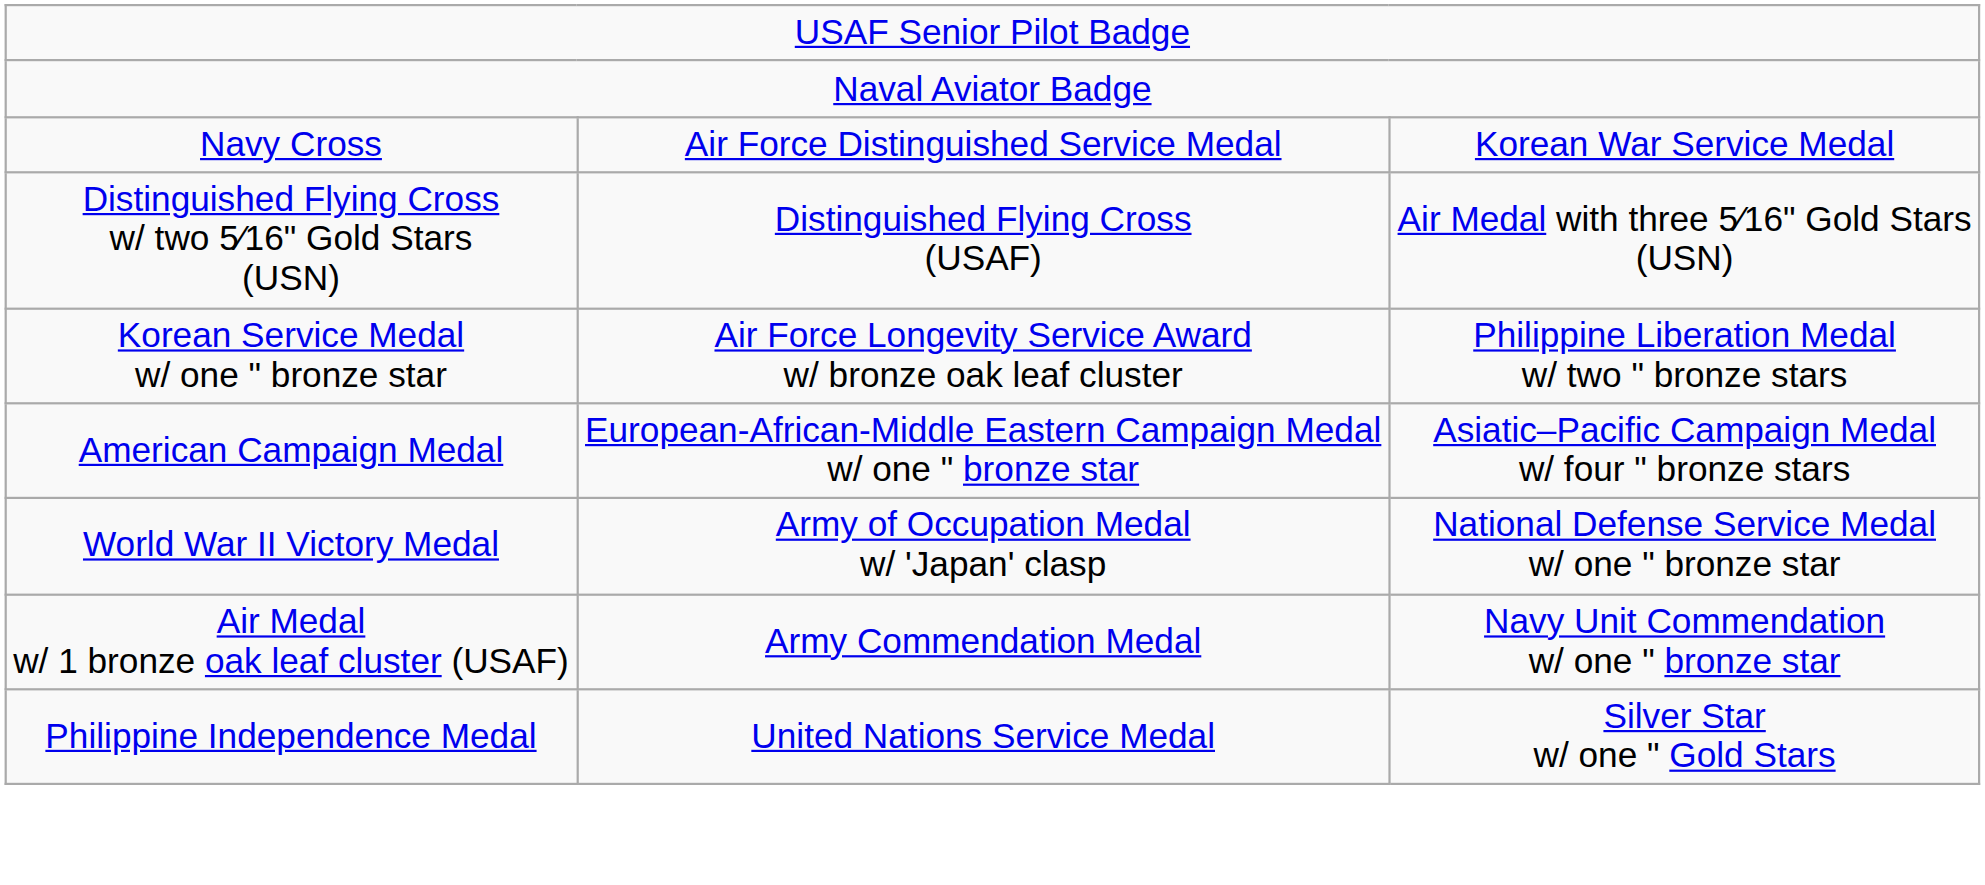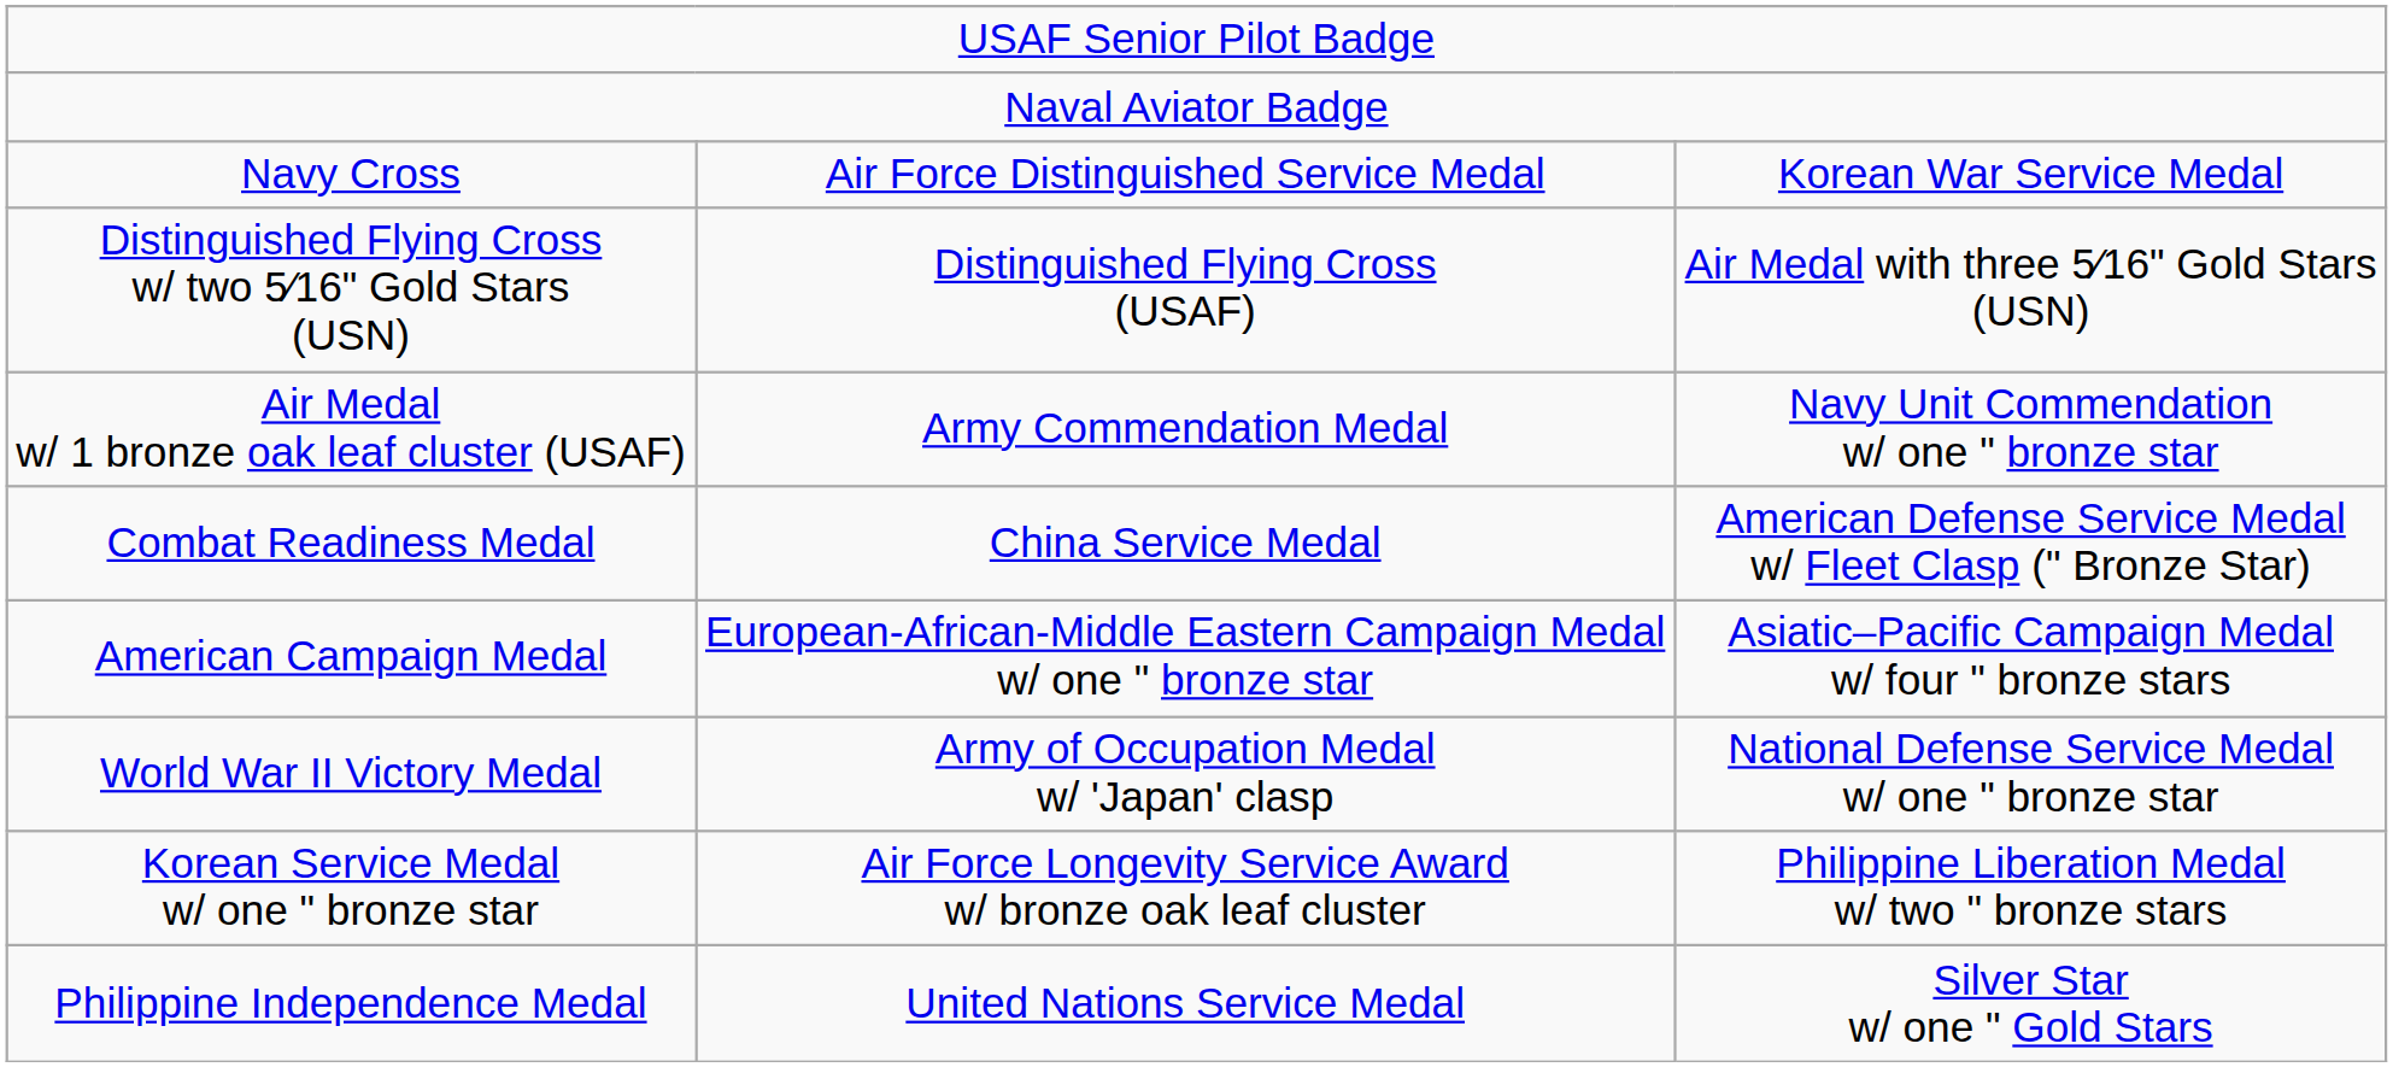rows swapped: Air Medal w/ 1 bronze oak leaf cluster (USAF) <-> Korean Service Medal w/ one " bronze star
+ row: Combat Readiness Medal | China Service Medal | American Defense Service Medal w/ Fleet Clasp (" Bronze Star)
